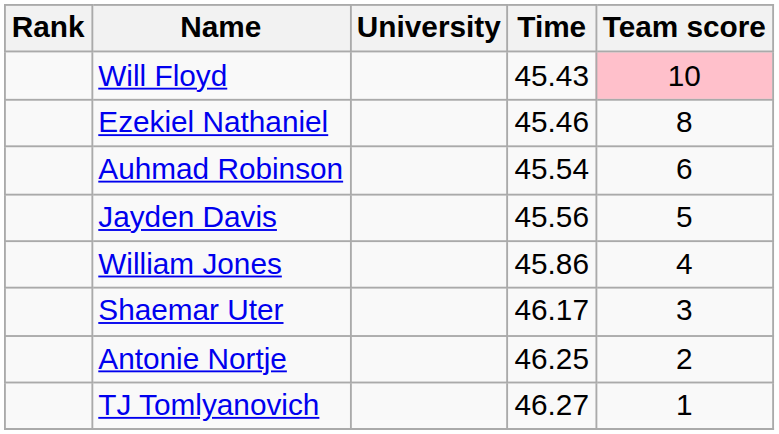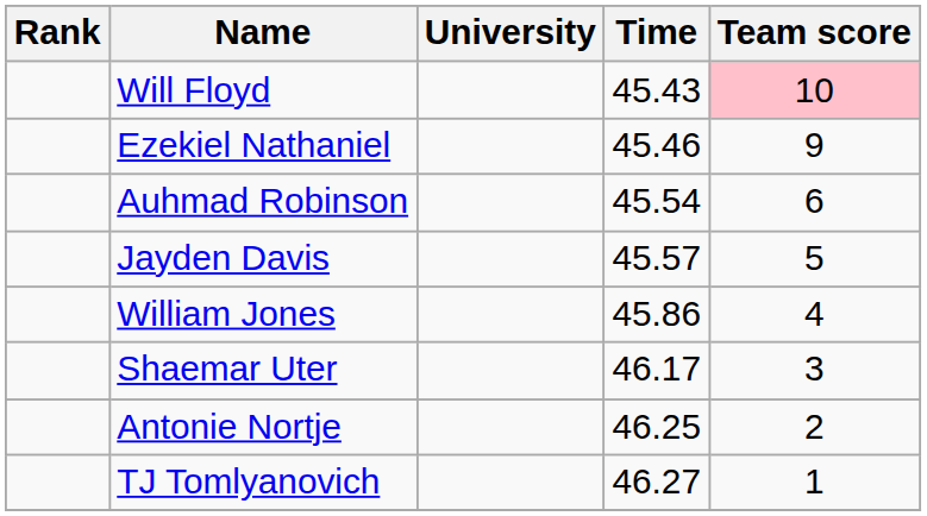Ezekiel Nathaniel | Team score: 8 -> 9
Jayden Davis | Time: 45.56 -> 45.57
